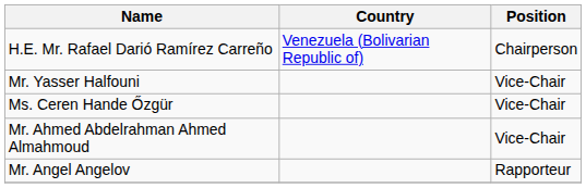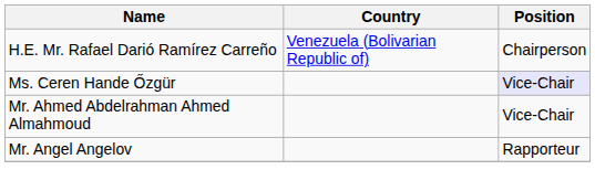- row: Mr. Yasser Halfouni | Vice-Chair
Ms. Ceren Hande Őzgür | Position: no background -> lavender background
